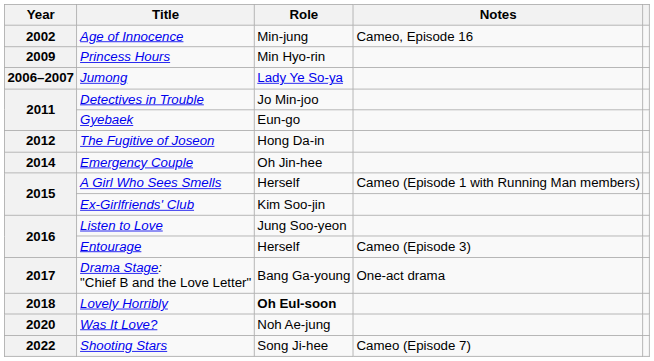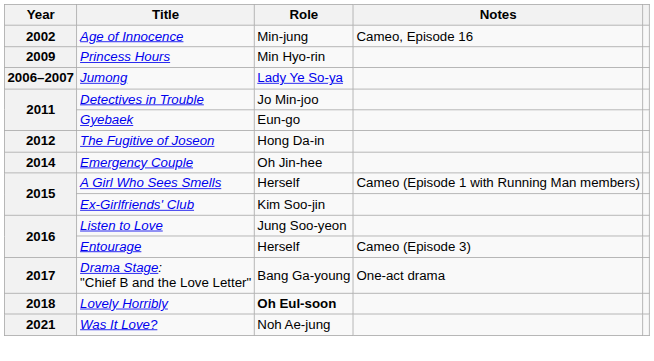Was It Love? | Year: 2020 -> 2021
- row: 2022 | Shooting Stars | Song Ji-hee | Cameo (Episode 7)
